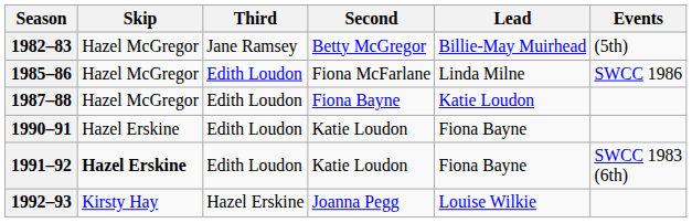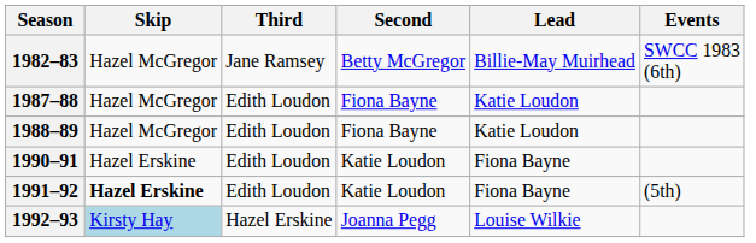1982–83 | Events: (5th) -> SWCC 1983 (6th)
- row: 1985–86 | Hazel McGregor | Edith Loudon | Fiona McFarlane | Linda Milne | SWCC 1986
+ row: 1988–89 | Hazel McGregor | Edith Loudon | Fiona Bayne | Katie Loudon
1991–92 | Events: SWCC 1983 (6th) -> (5th)
1992–93 | Skip: no background -> lightblue background
